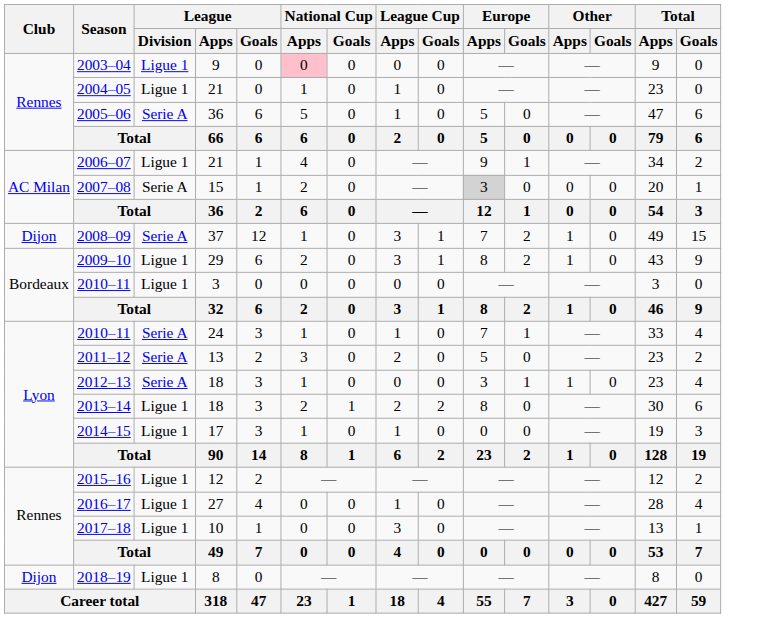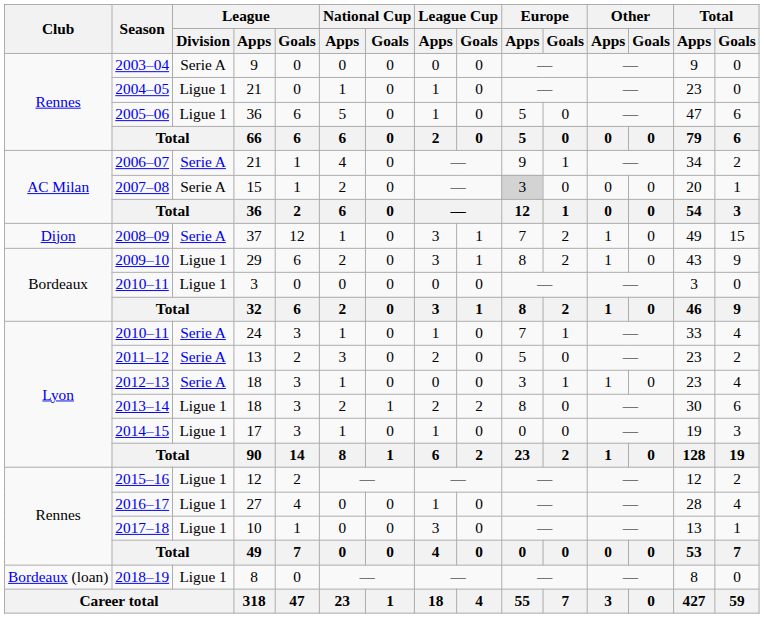2003–04 | League / Division: Ligue 1 -> Serie A
2003–04 | National Cup / Apps: pink background -> no background
2005–06 | League / Division: Serie A -> Ligue 1
2006–07 | League / Division: Ligue 1 -> Serie A
2018–19 | Club: Dijon -> Bordeaux (loan)
